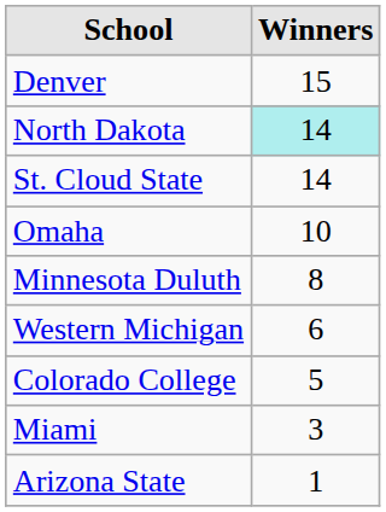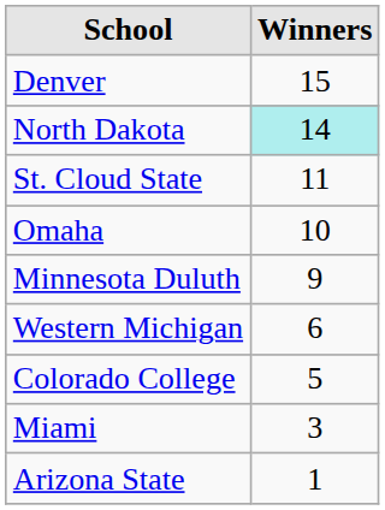St. Cloud State | Winners: 14 -> 11
Minnesota Duluth | Winners: 8 -> 9
